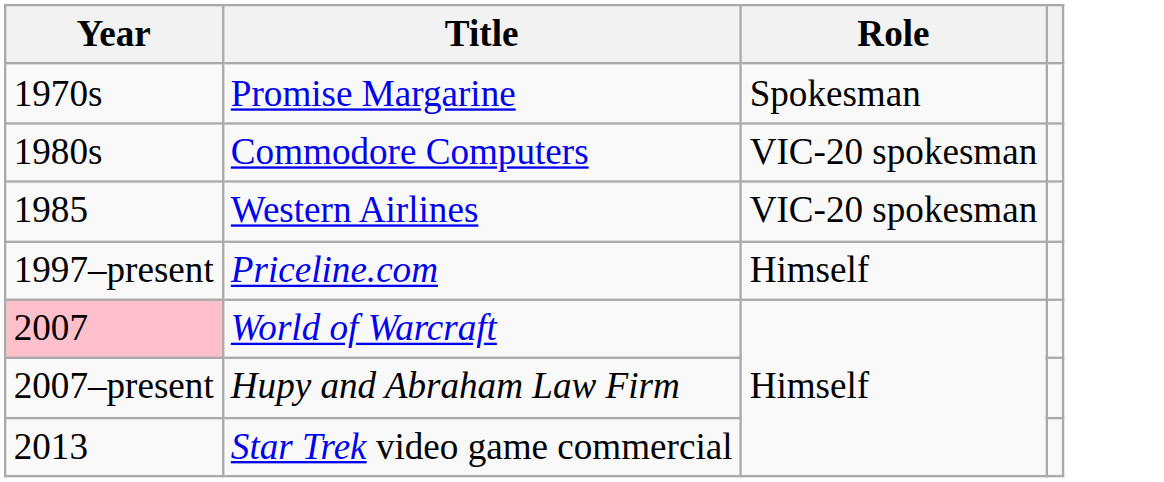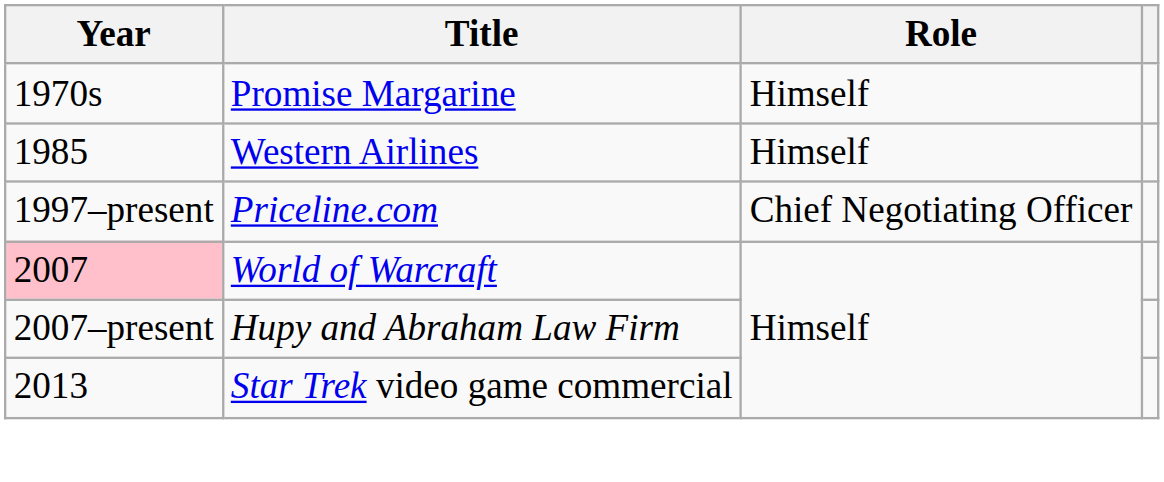Promise Margarine | Role: Spokesman -> Himself
- row: 1980s | Commodore Computers | VIC-20 spokesman
Western Airlines | Role: VIC-20 spokesman -> Himself
Priceline.com | Role: Himself -> Chief Negotiating Officer
